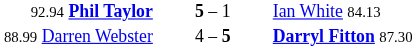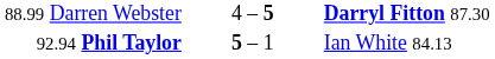rows swapped: 92.94 Phil Taylor <-> 88.99 Darren Webster
